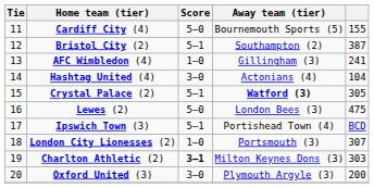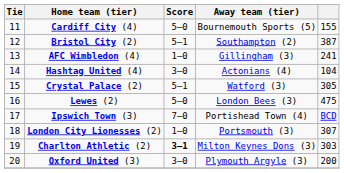Crystal Palace (2) | Away team (tier): bold -> normal
Ipswich Town (3) | Score: 5–1 -> 7–0
